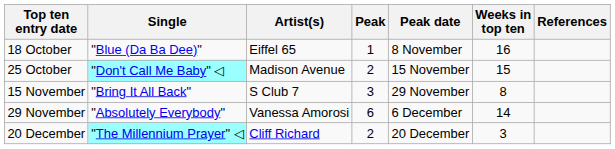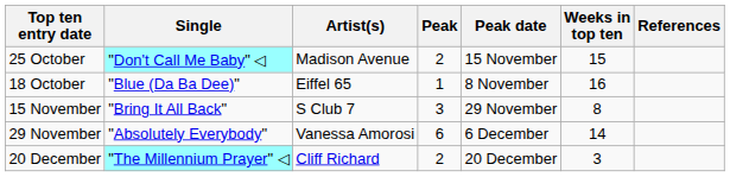rows swapped: 18 October <-> 25 October
